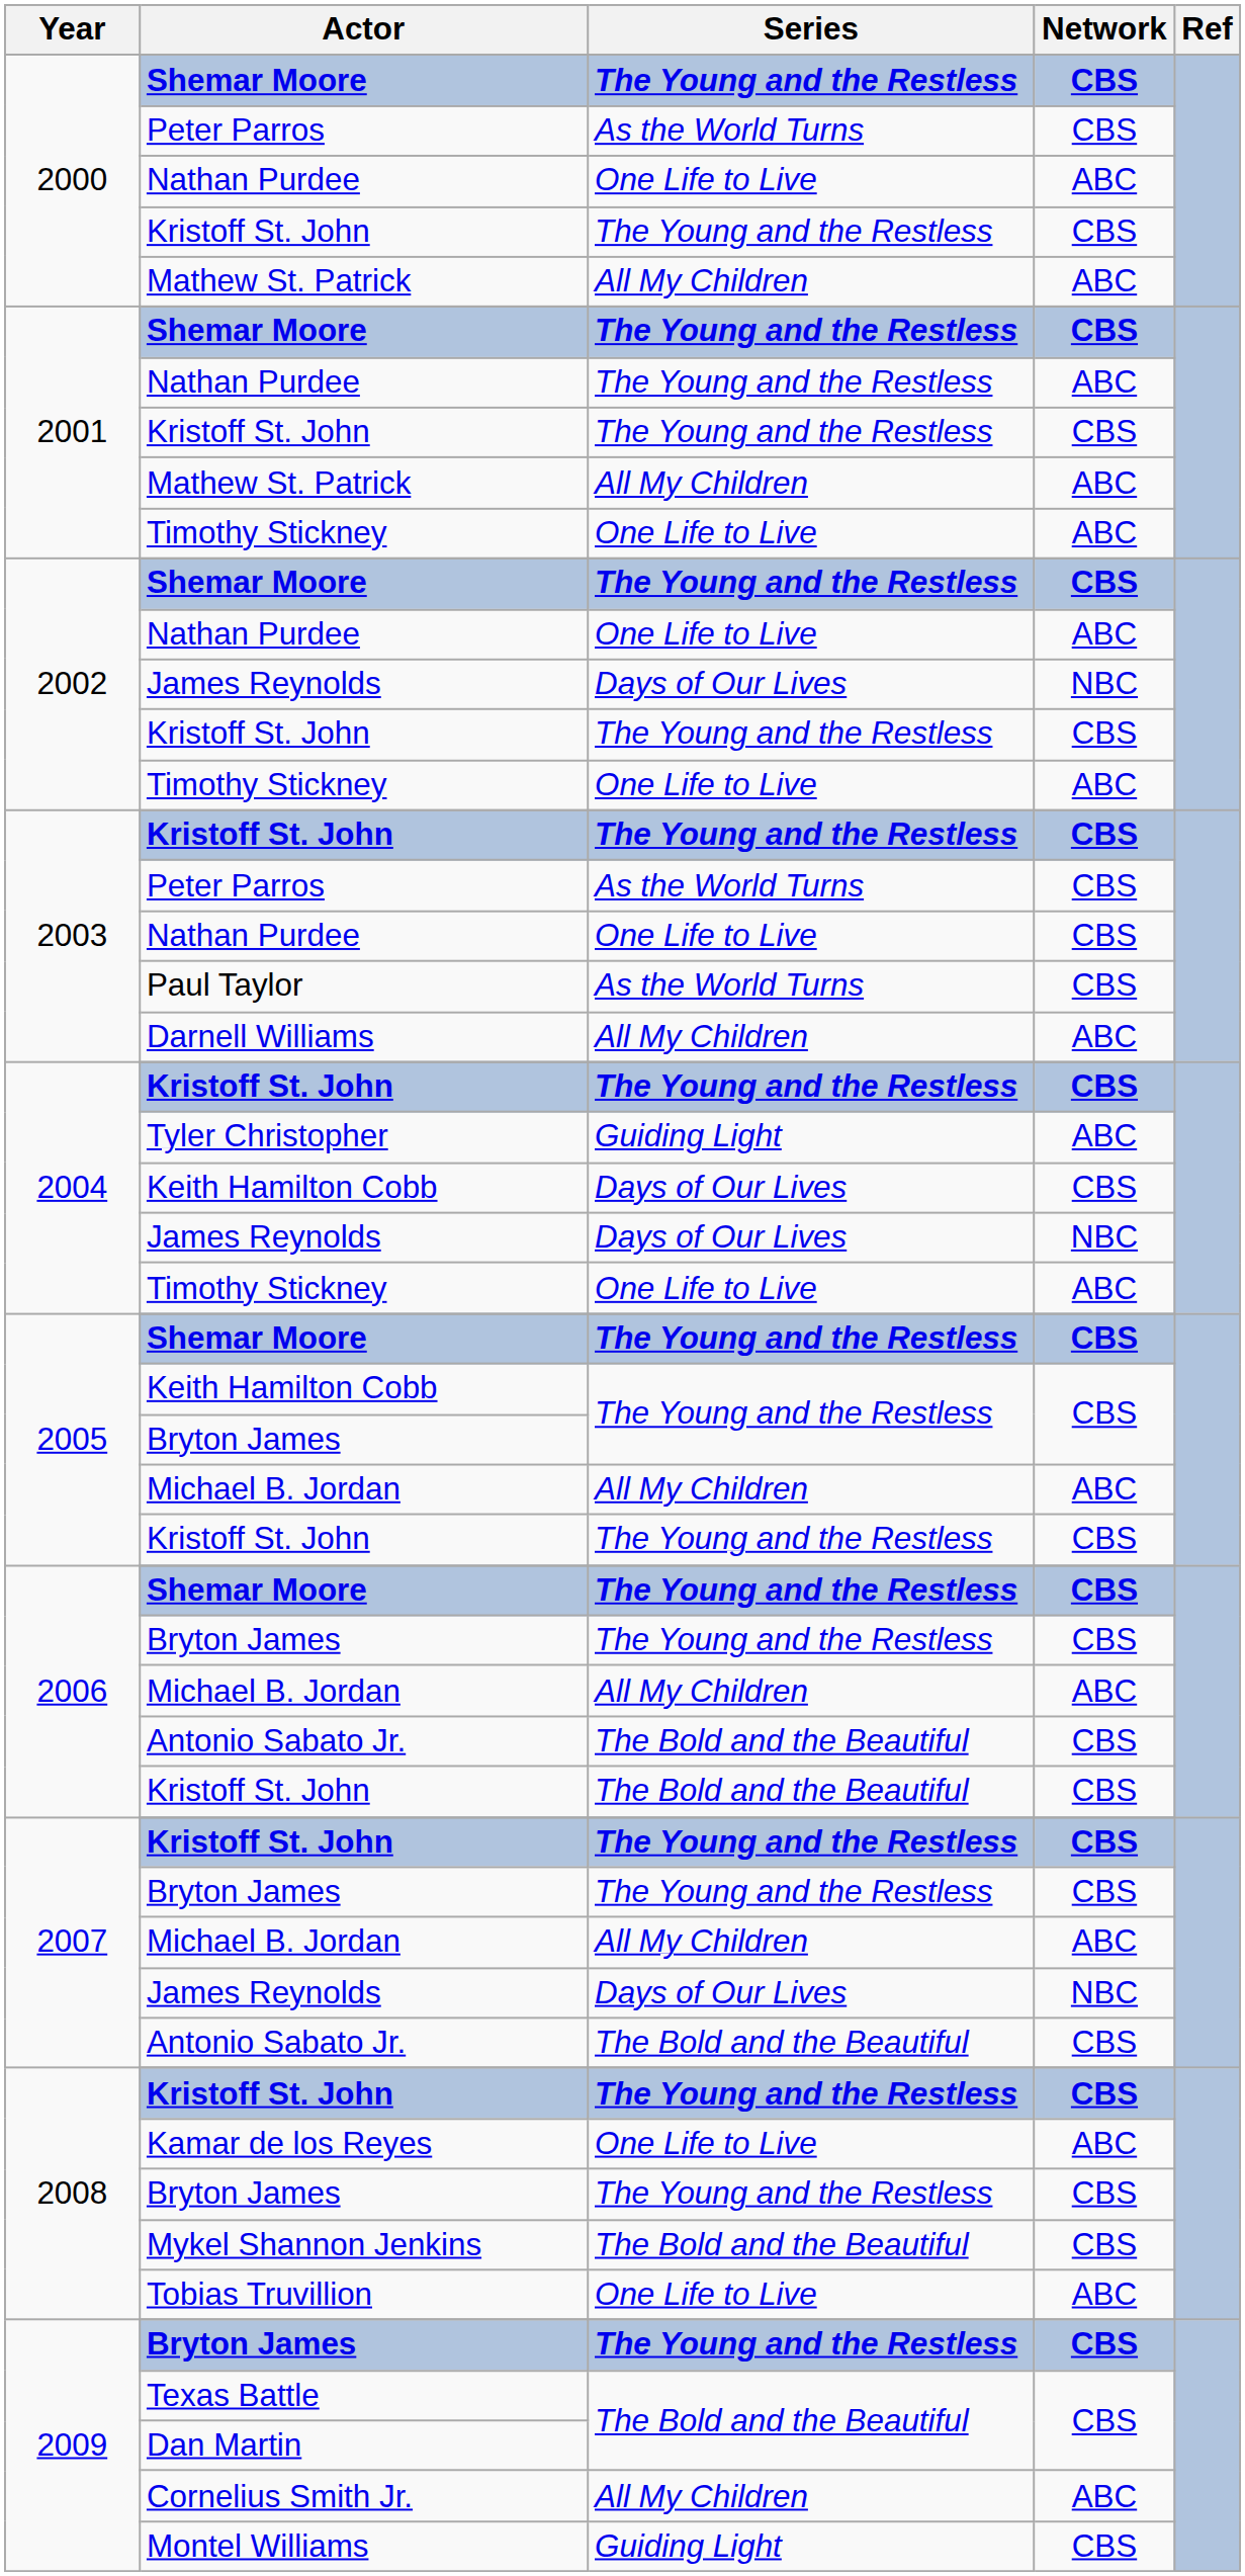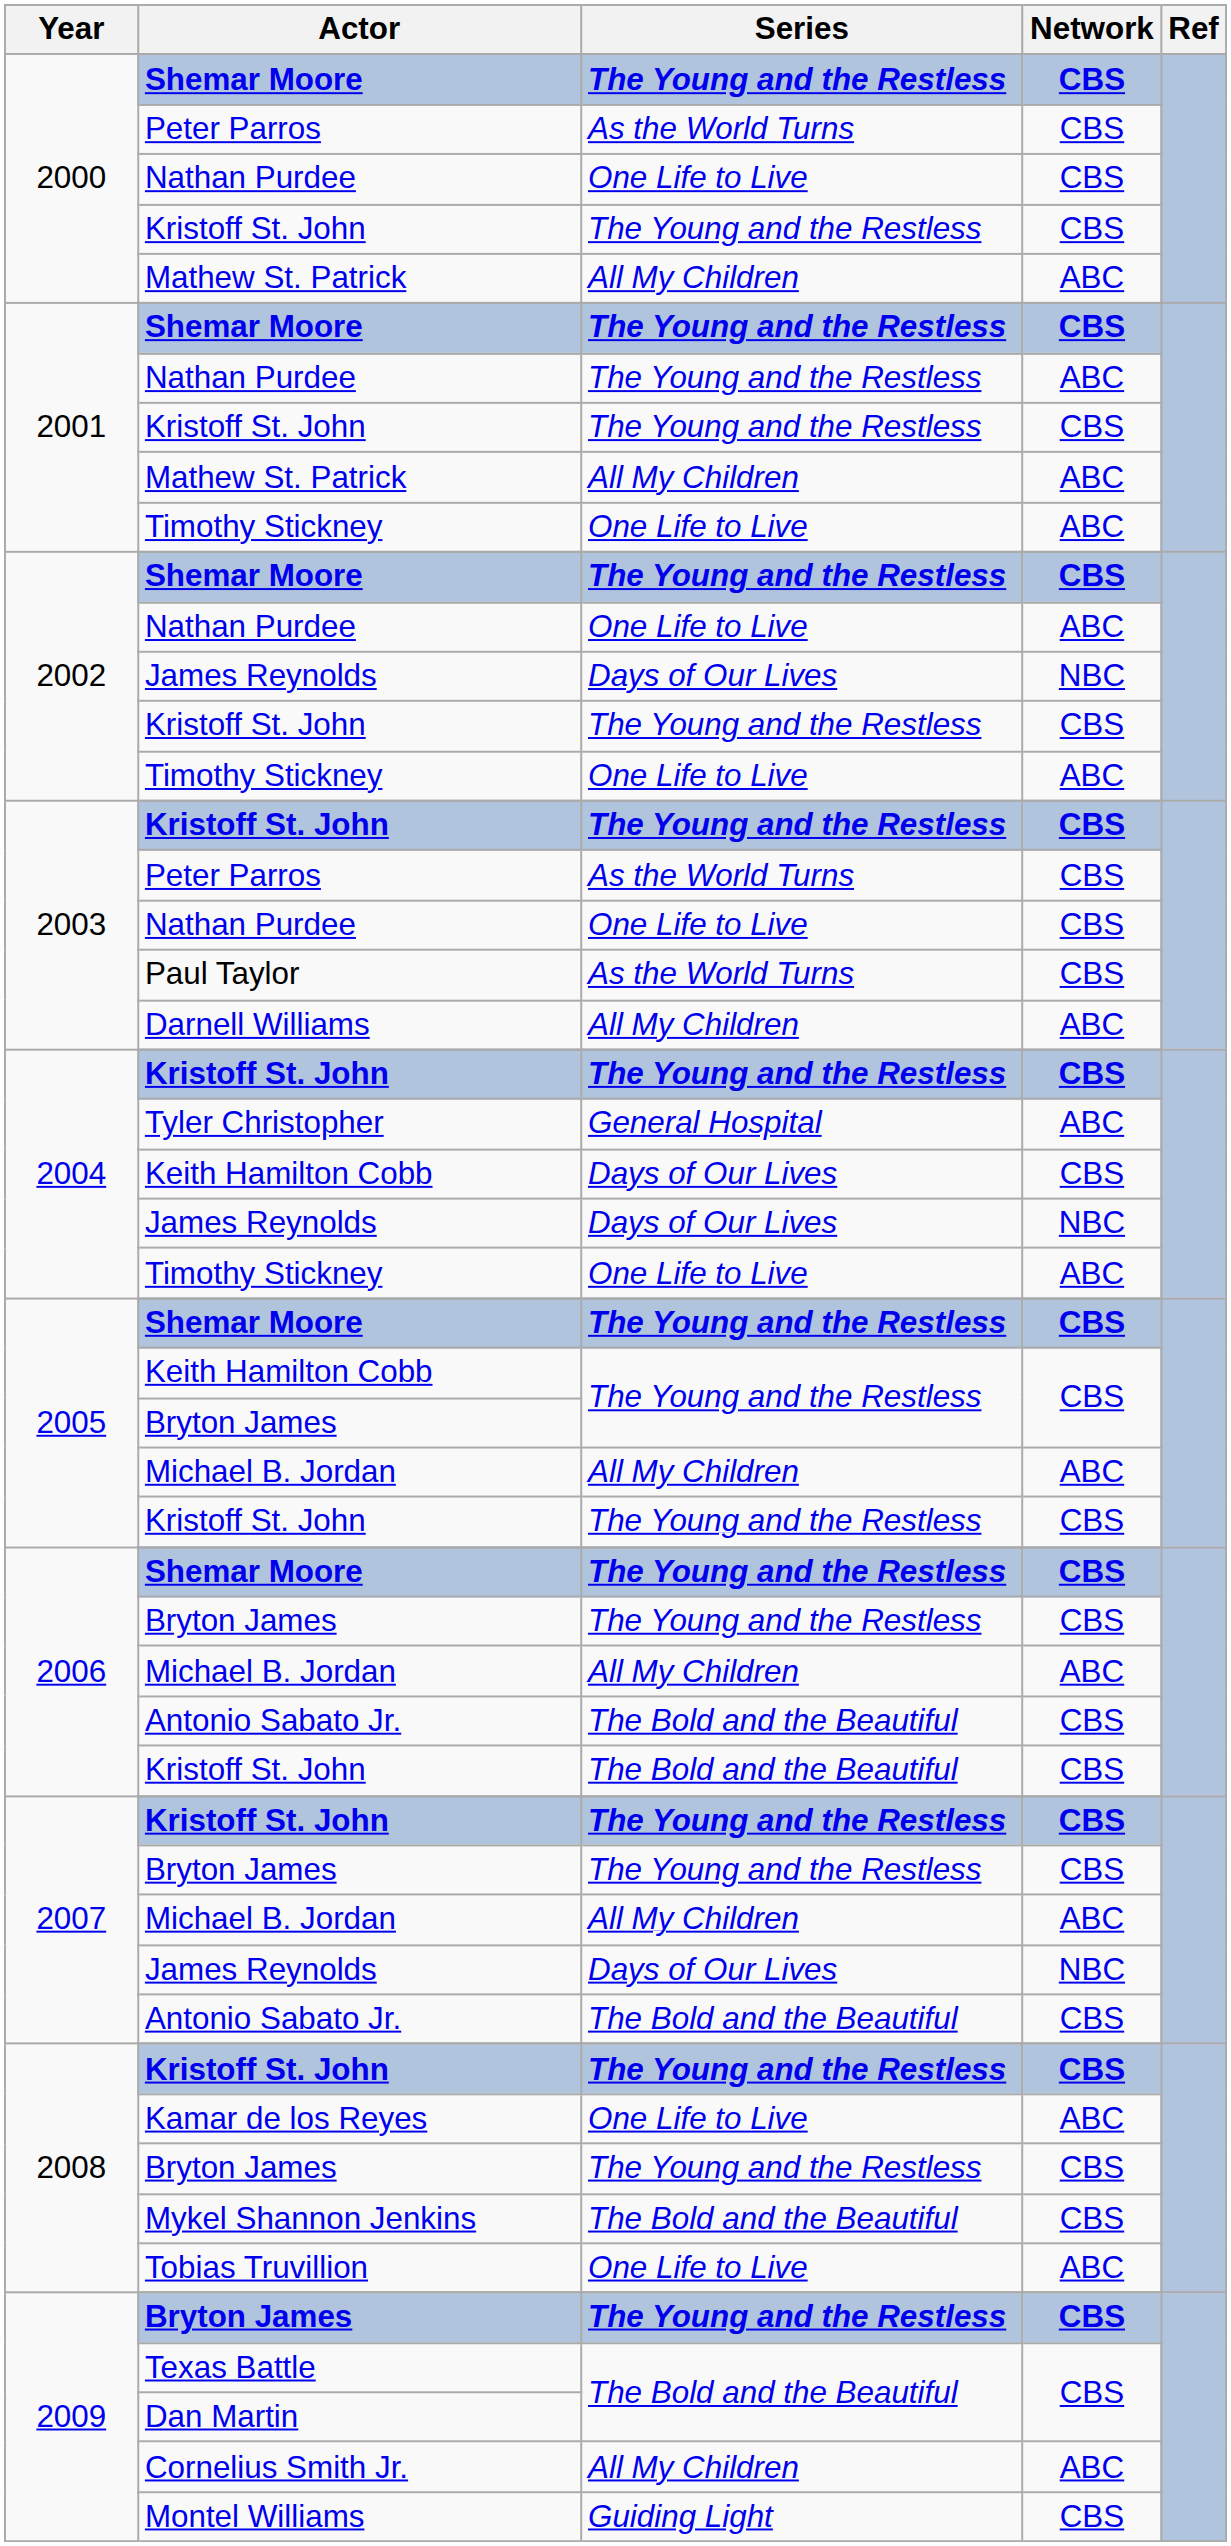2000 / Nathan Purdee | Network: ABC -> CBS
Tyler Christopher | Series: Guiding Light -> General Hospital
